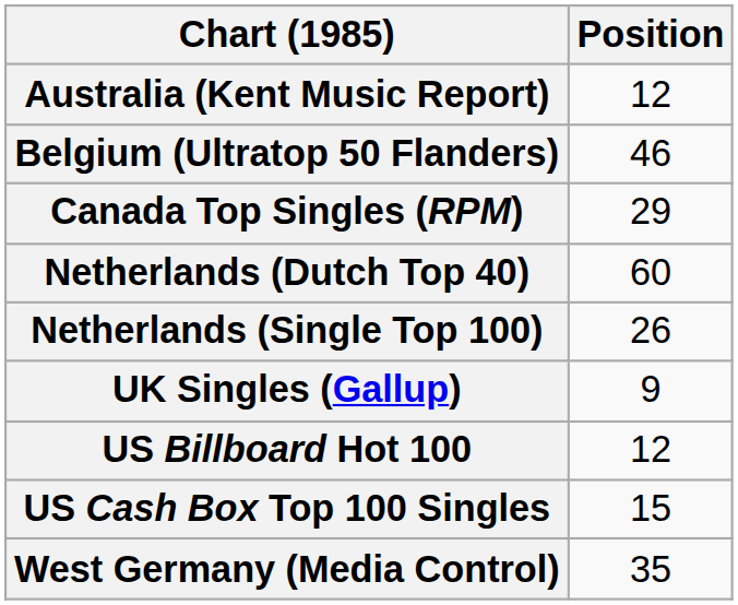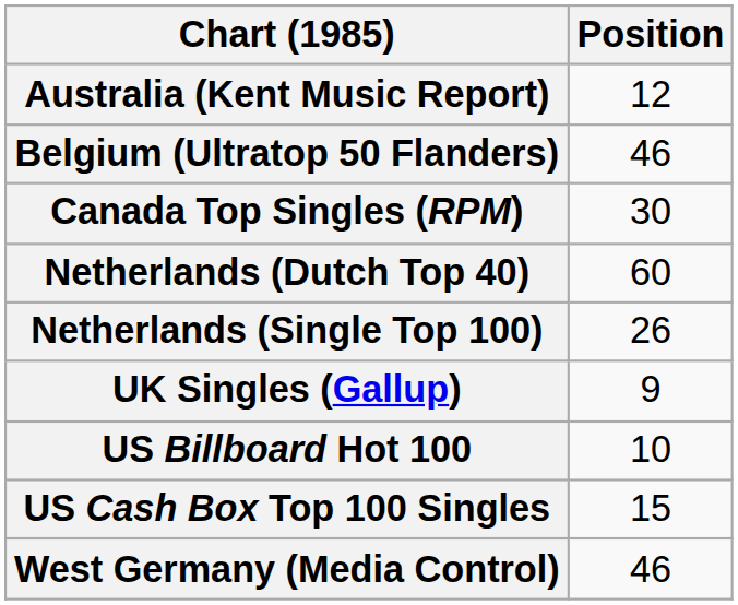Canada Top Singles (RPM) | Position: 29 -> 30
US Billboard Hot 100 | Position: 12 -> 10
West Germany (Media Control) | Position: 35 -> 46
